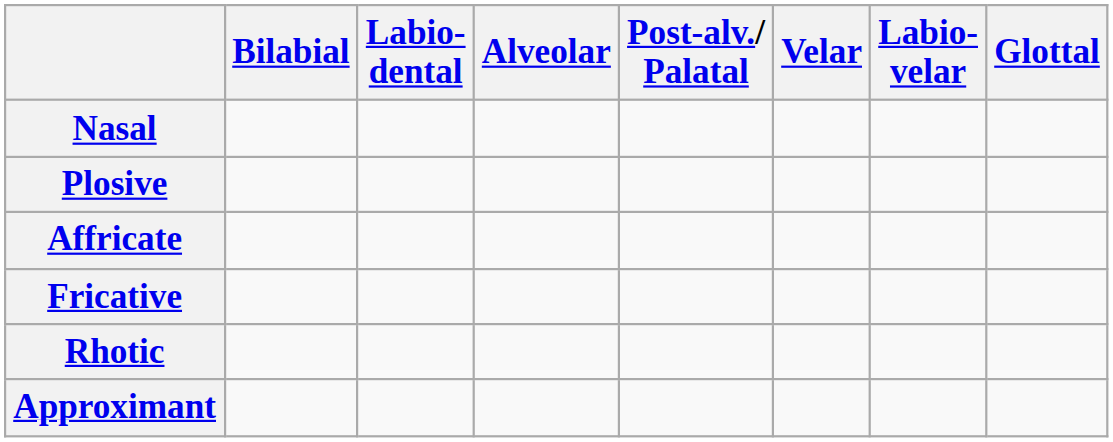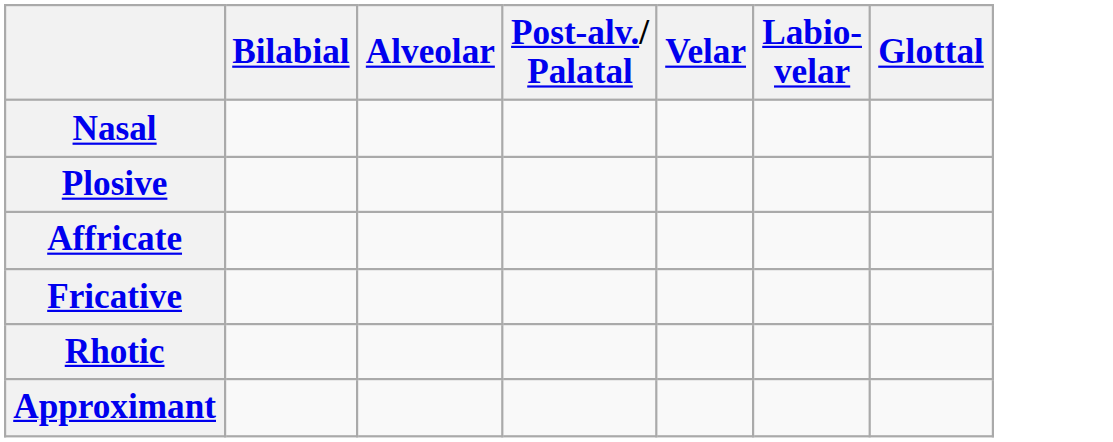- column: Labio- dental
